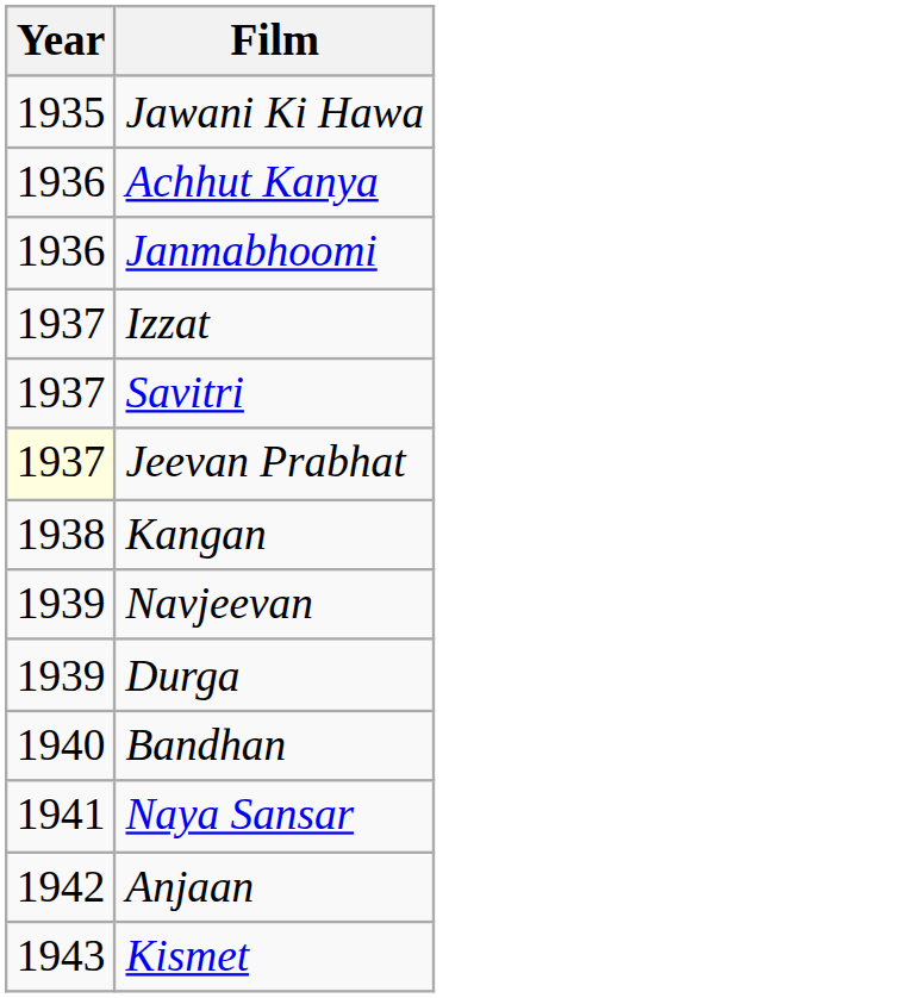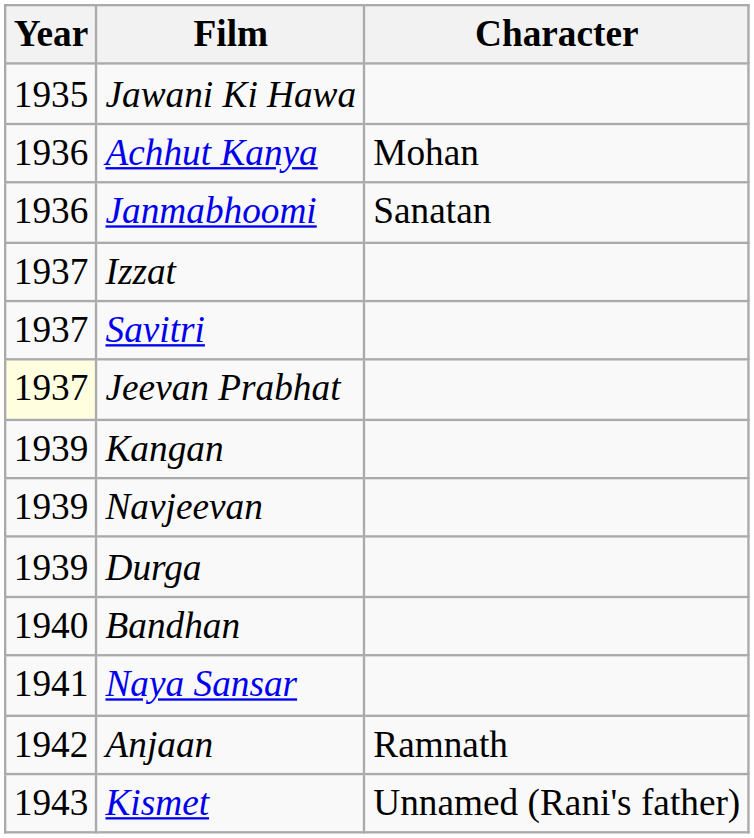+ column: Character | Mohan | Sanatan | Ramnath | Unnamed (Rani's father)
Kangan | Year: 1938 -> 1939
